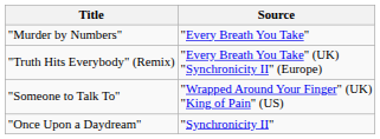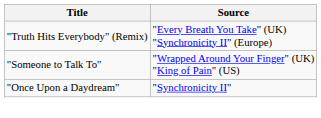- row: "Murder by Numbers" | "Every Breath You Take"
